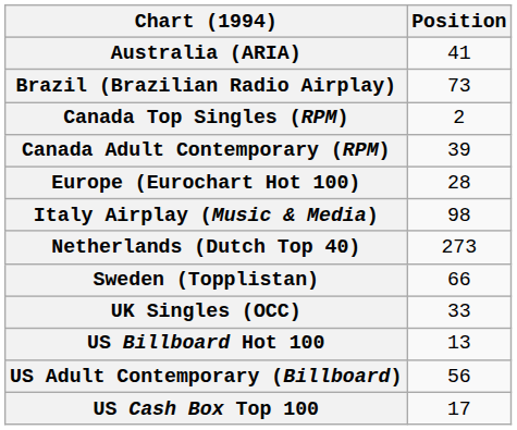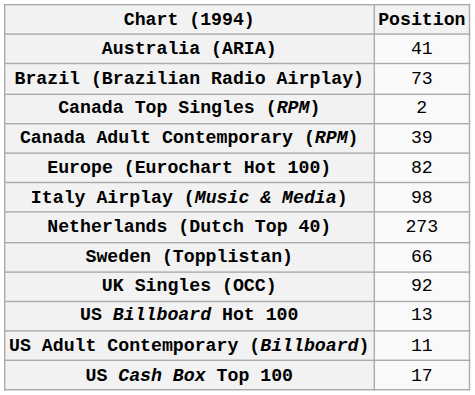Europe (Eurochart Hot 100) | Position: 28 -> 82
UK Singles (OCC) | Position: 33 -> 92
US Adult Contemporary (Billboard) | Position: 56 -> 11
